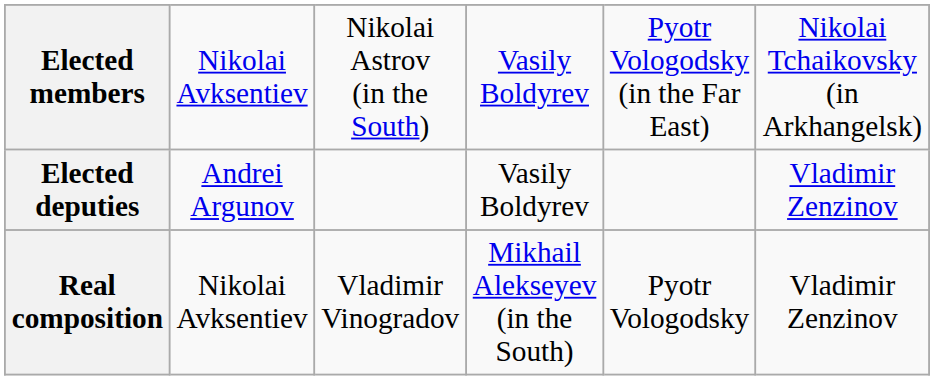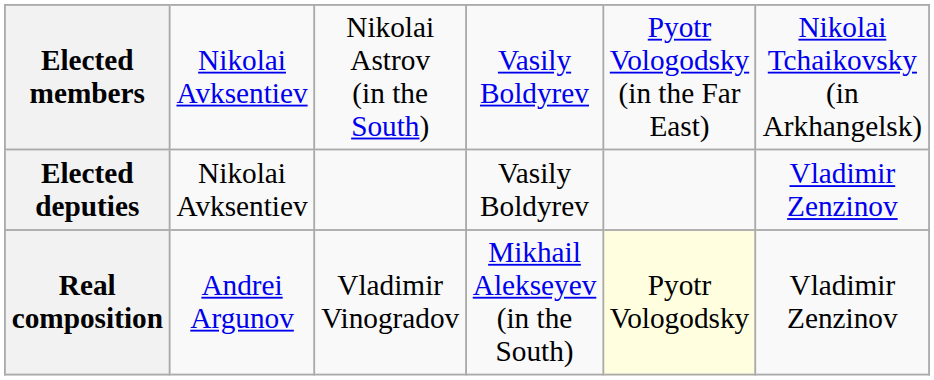Elected deputies | column 2: Andrei Argunov -> Nikolai Avksentiev
Real composition | column 2: Nikolai Avksentiev -> Andrei Argunov
Real composition | column 5: no background -> lightyellow background
